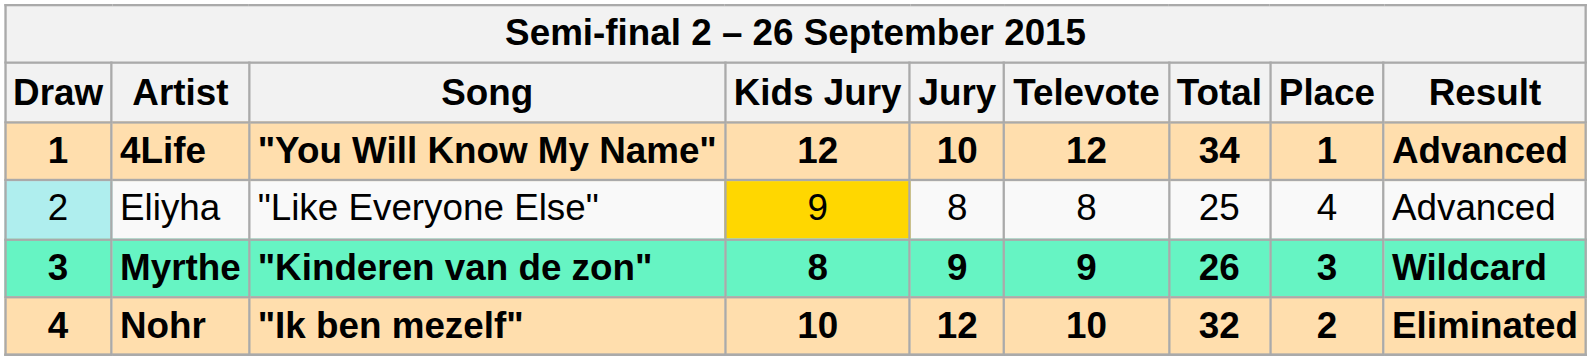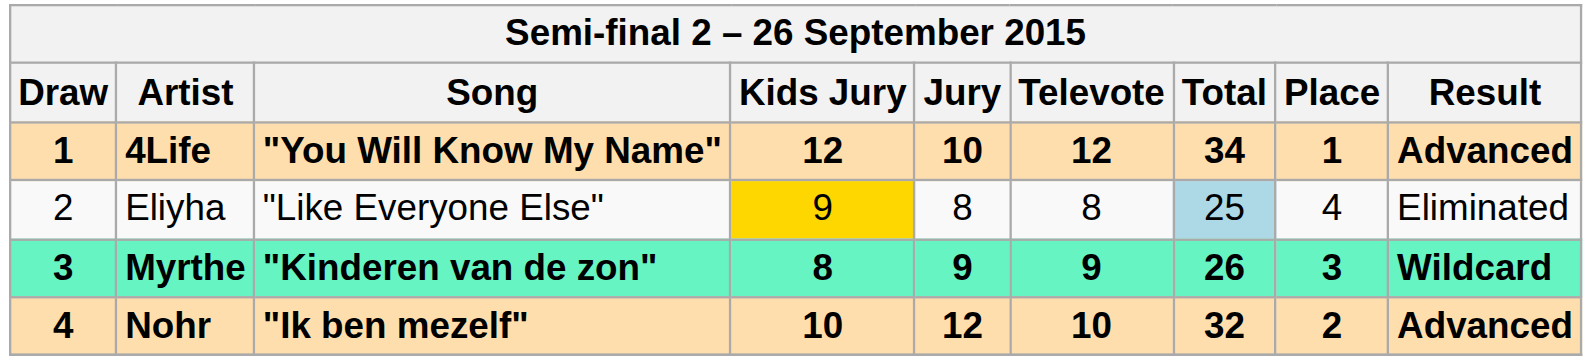Eliyha | Draw: paleturquoise background -> no background
Eliyha | Total: no background -> lightblue background
Eliyha | Result: Advanced -> Eliminated
Nohr | Result: Eliminated -> Advanced
